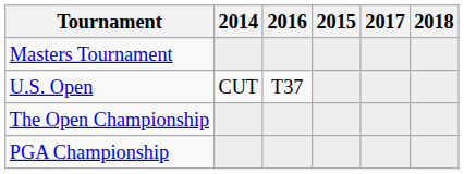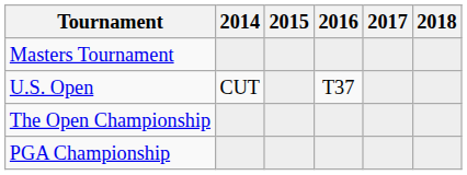columns swapped: 2015 <-> 2016
